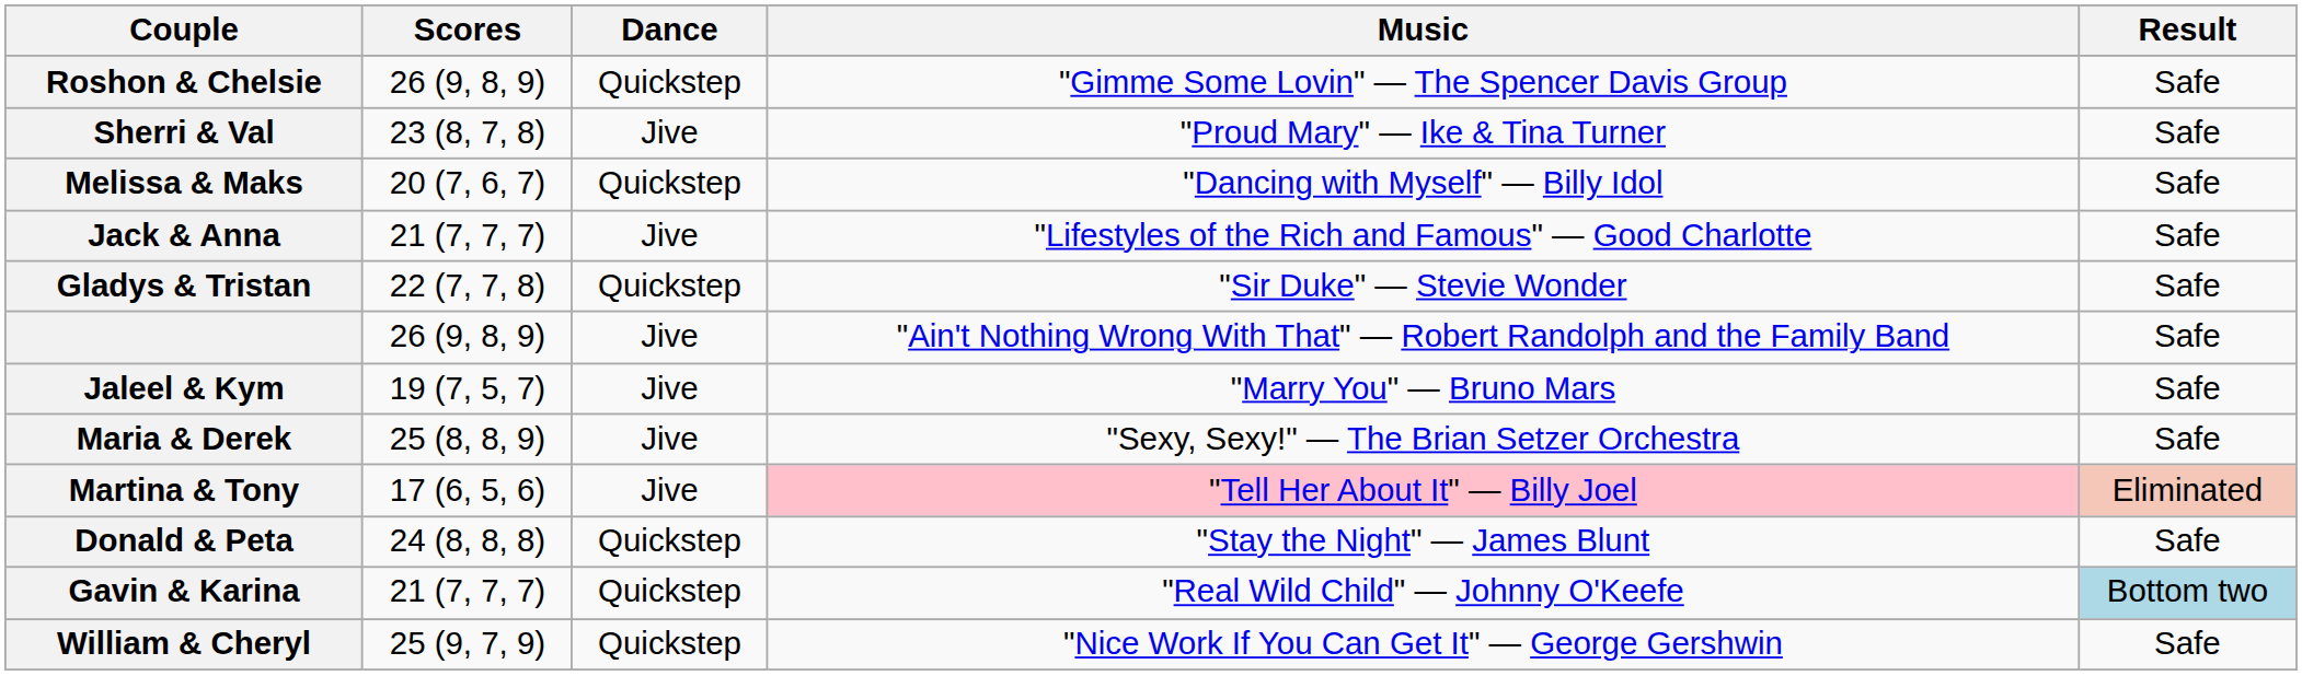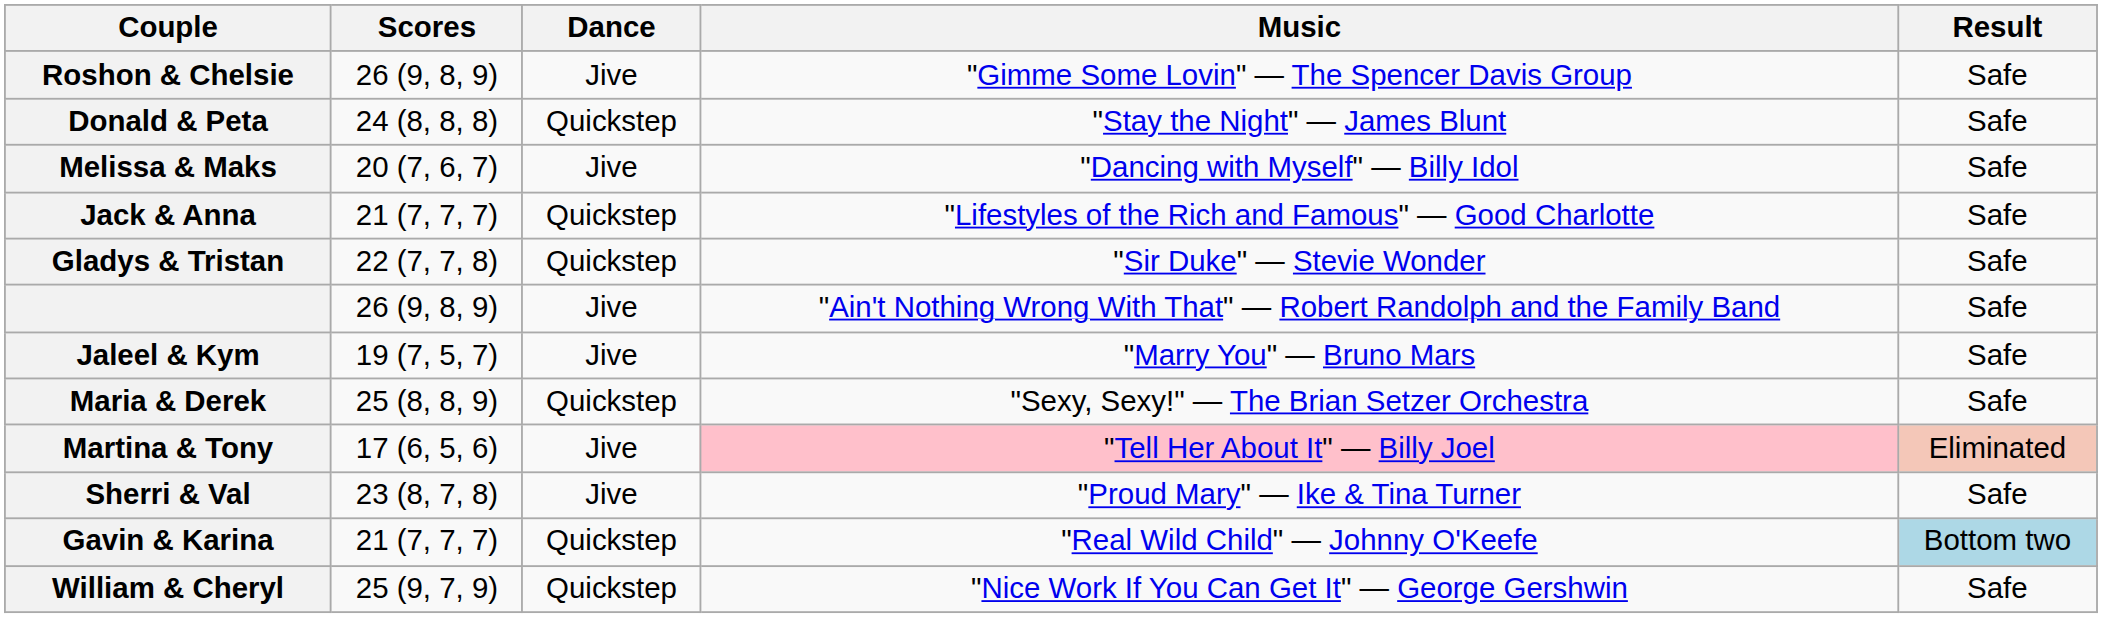Roshon & Chelsie | Dance: Quickstep -> Jive
rows swapped: Sherri & Val <-> Donald & Peta
Melissa & Maks | Dance: Quickstep -> Jive
Jack & Anna | Dance: Jive -> Quickstep
Maria & Derek | Dance: Jive -> Quickstep
